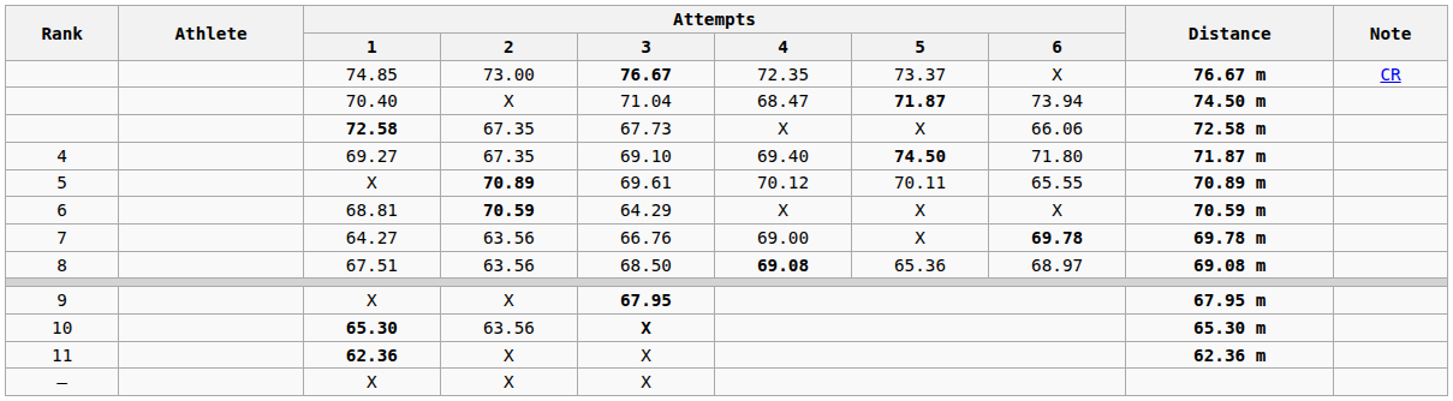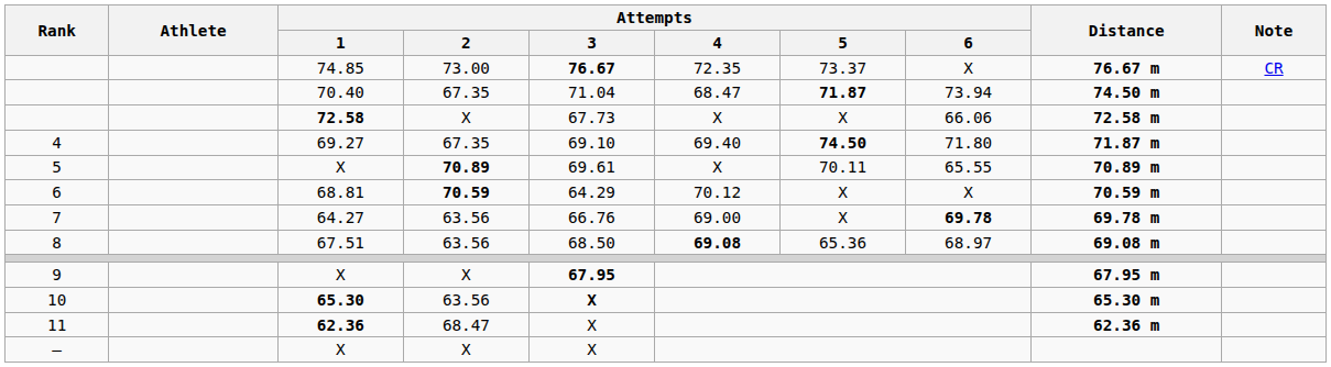70.40 | Attempts / 2: X -> 67.35
72.58 | Attempts / 2: 67.35 -> X
5 / X | Attempts / 4: 70.12 -> X
68.81 | Attempts / 4: X -> 70.12
62.36 | Attempts / 2: X -> 68.47
